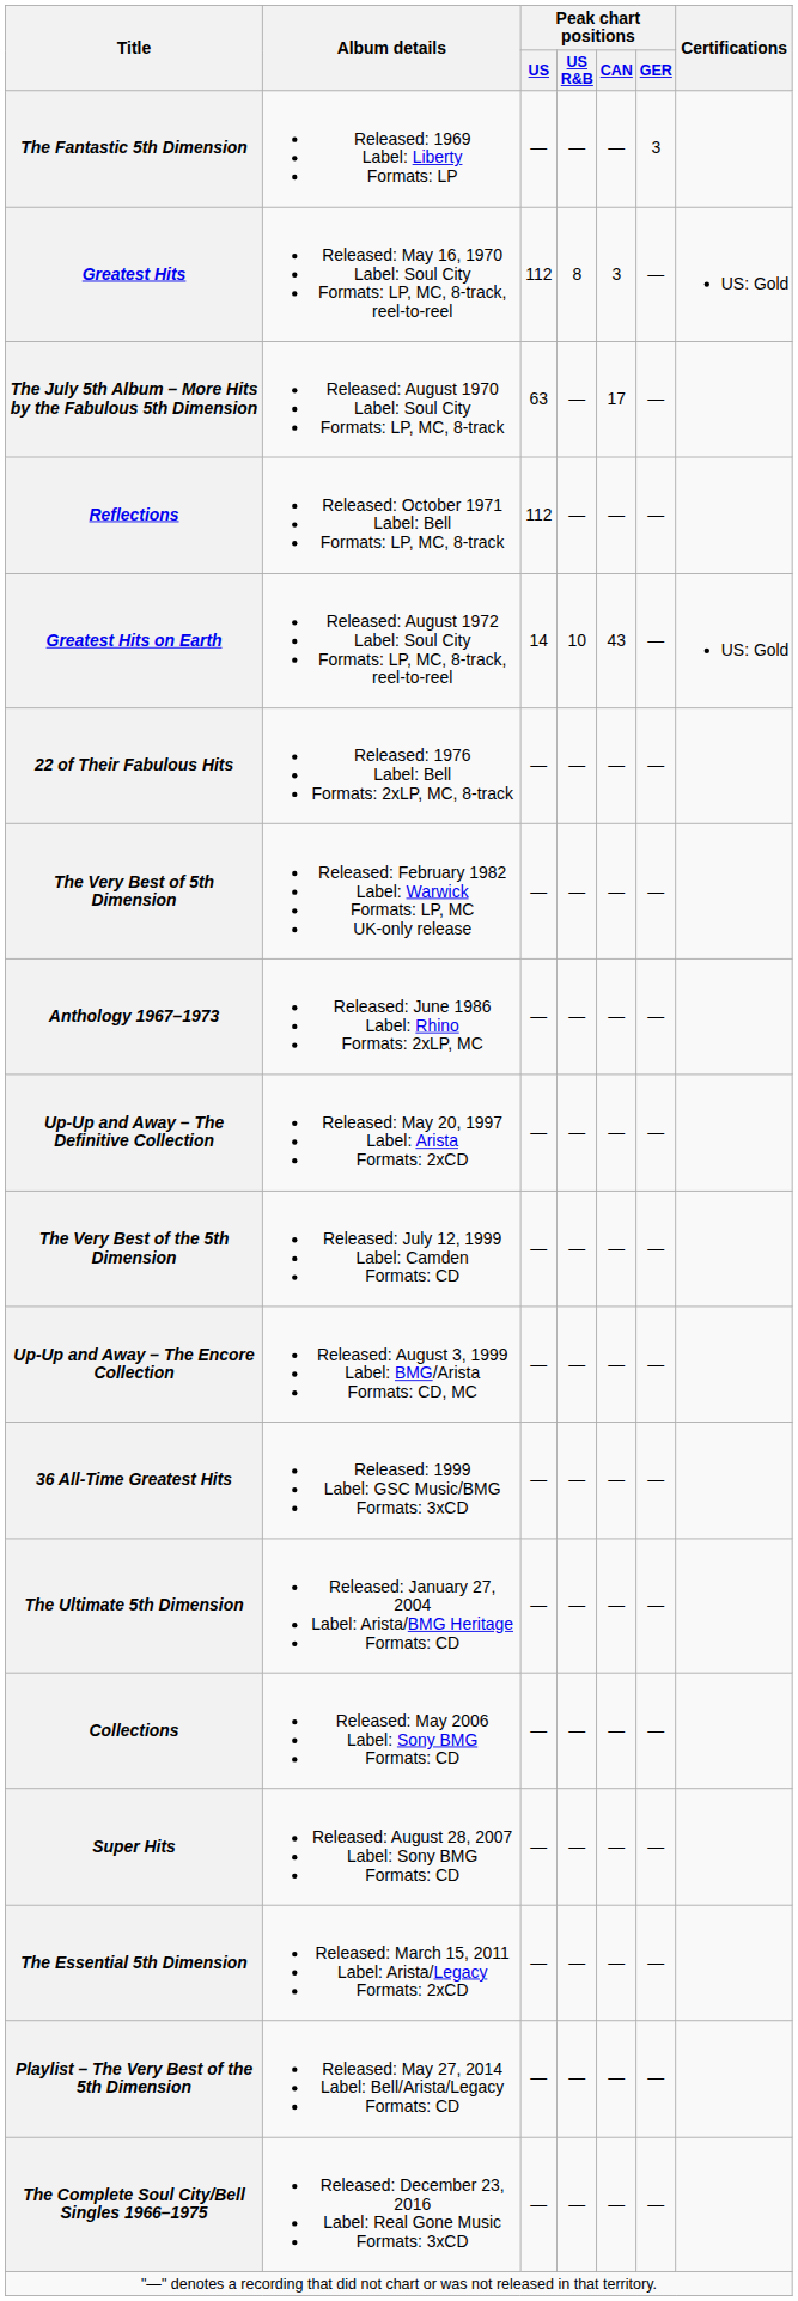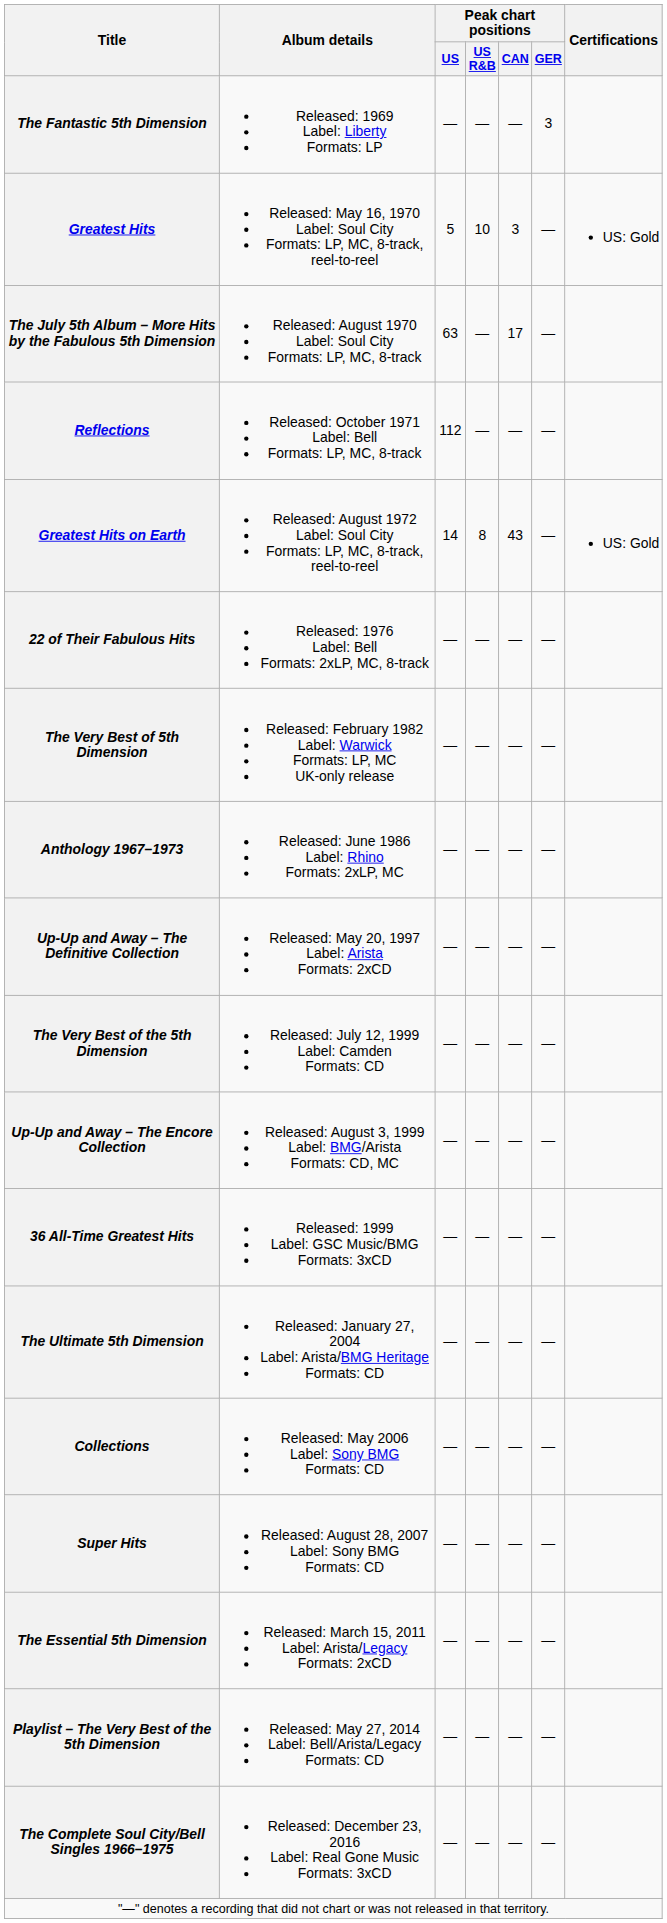Greatest Hits | Peak chart positions / US: 112 -> 5
Greatest Hits | Peak chart positions / US R&B: 8 -> 10
Greatest Hits on Earth | Peak chart positions / US R&B: 10 -> 8
